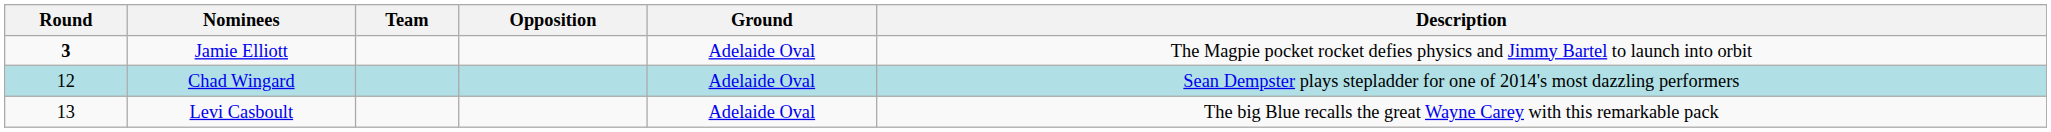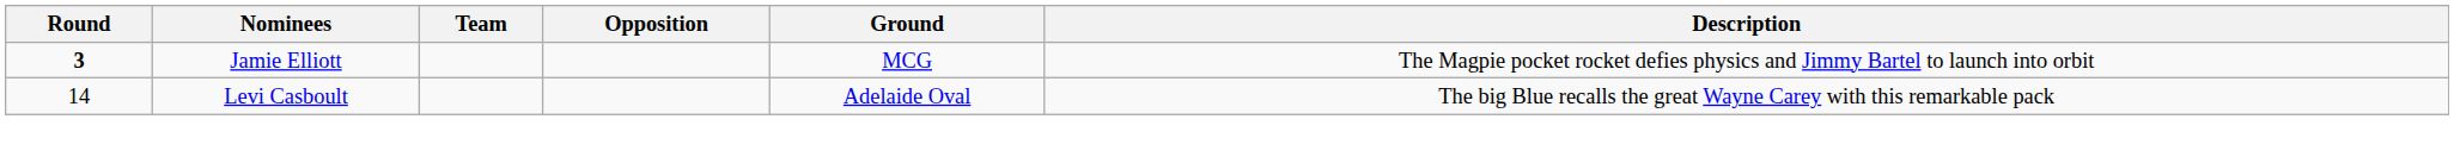Jamie Elliott | Ground: Adelaide Oval -> MCG
- row: 12 | Chad Wingard | Adelaide Oval | Sean Dempster plays stepladder for one of 2014's most dazzling performers
Levi Casboult | Round: 13 -> 14
